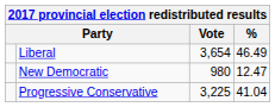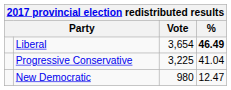Liberal | %: normal -> bold
rows swapped: Progressive Conservative <-> New Democratic
